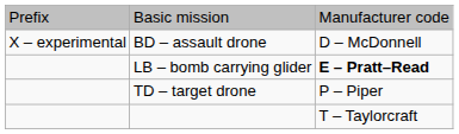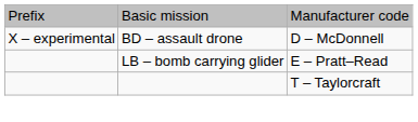LB – bomb carrying glider | column 3: bold -> normal
- row: TD – target drone | P – Piper
